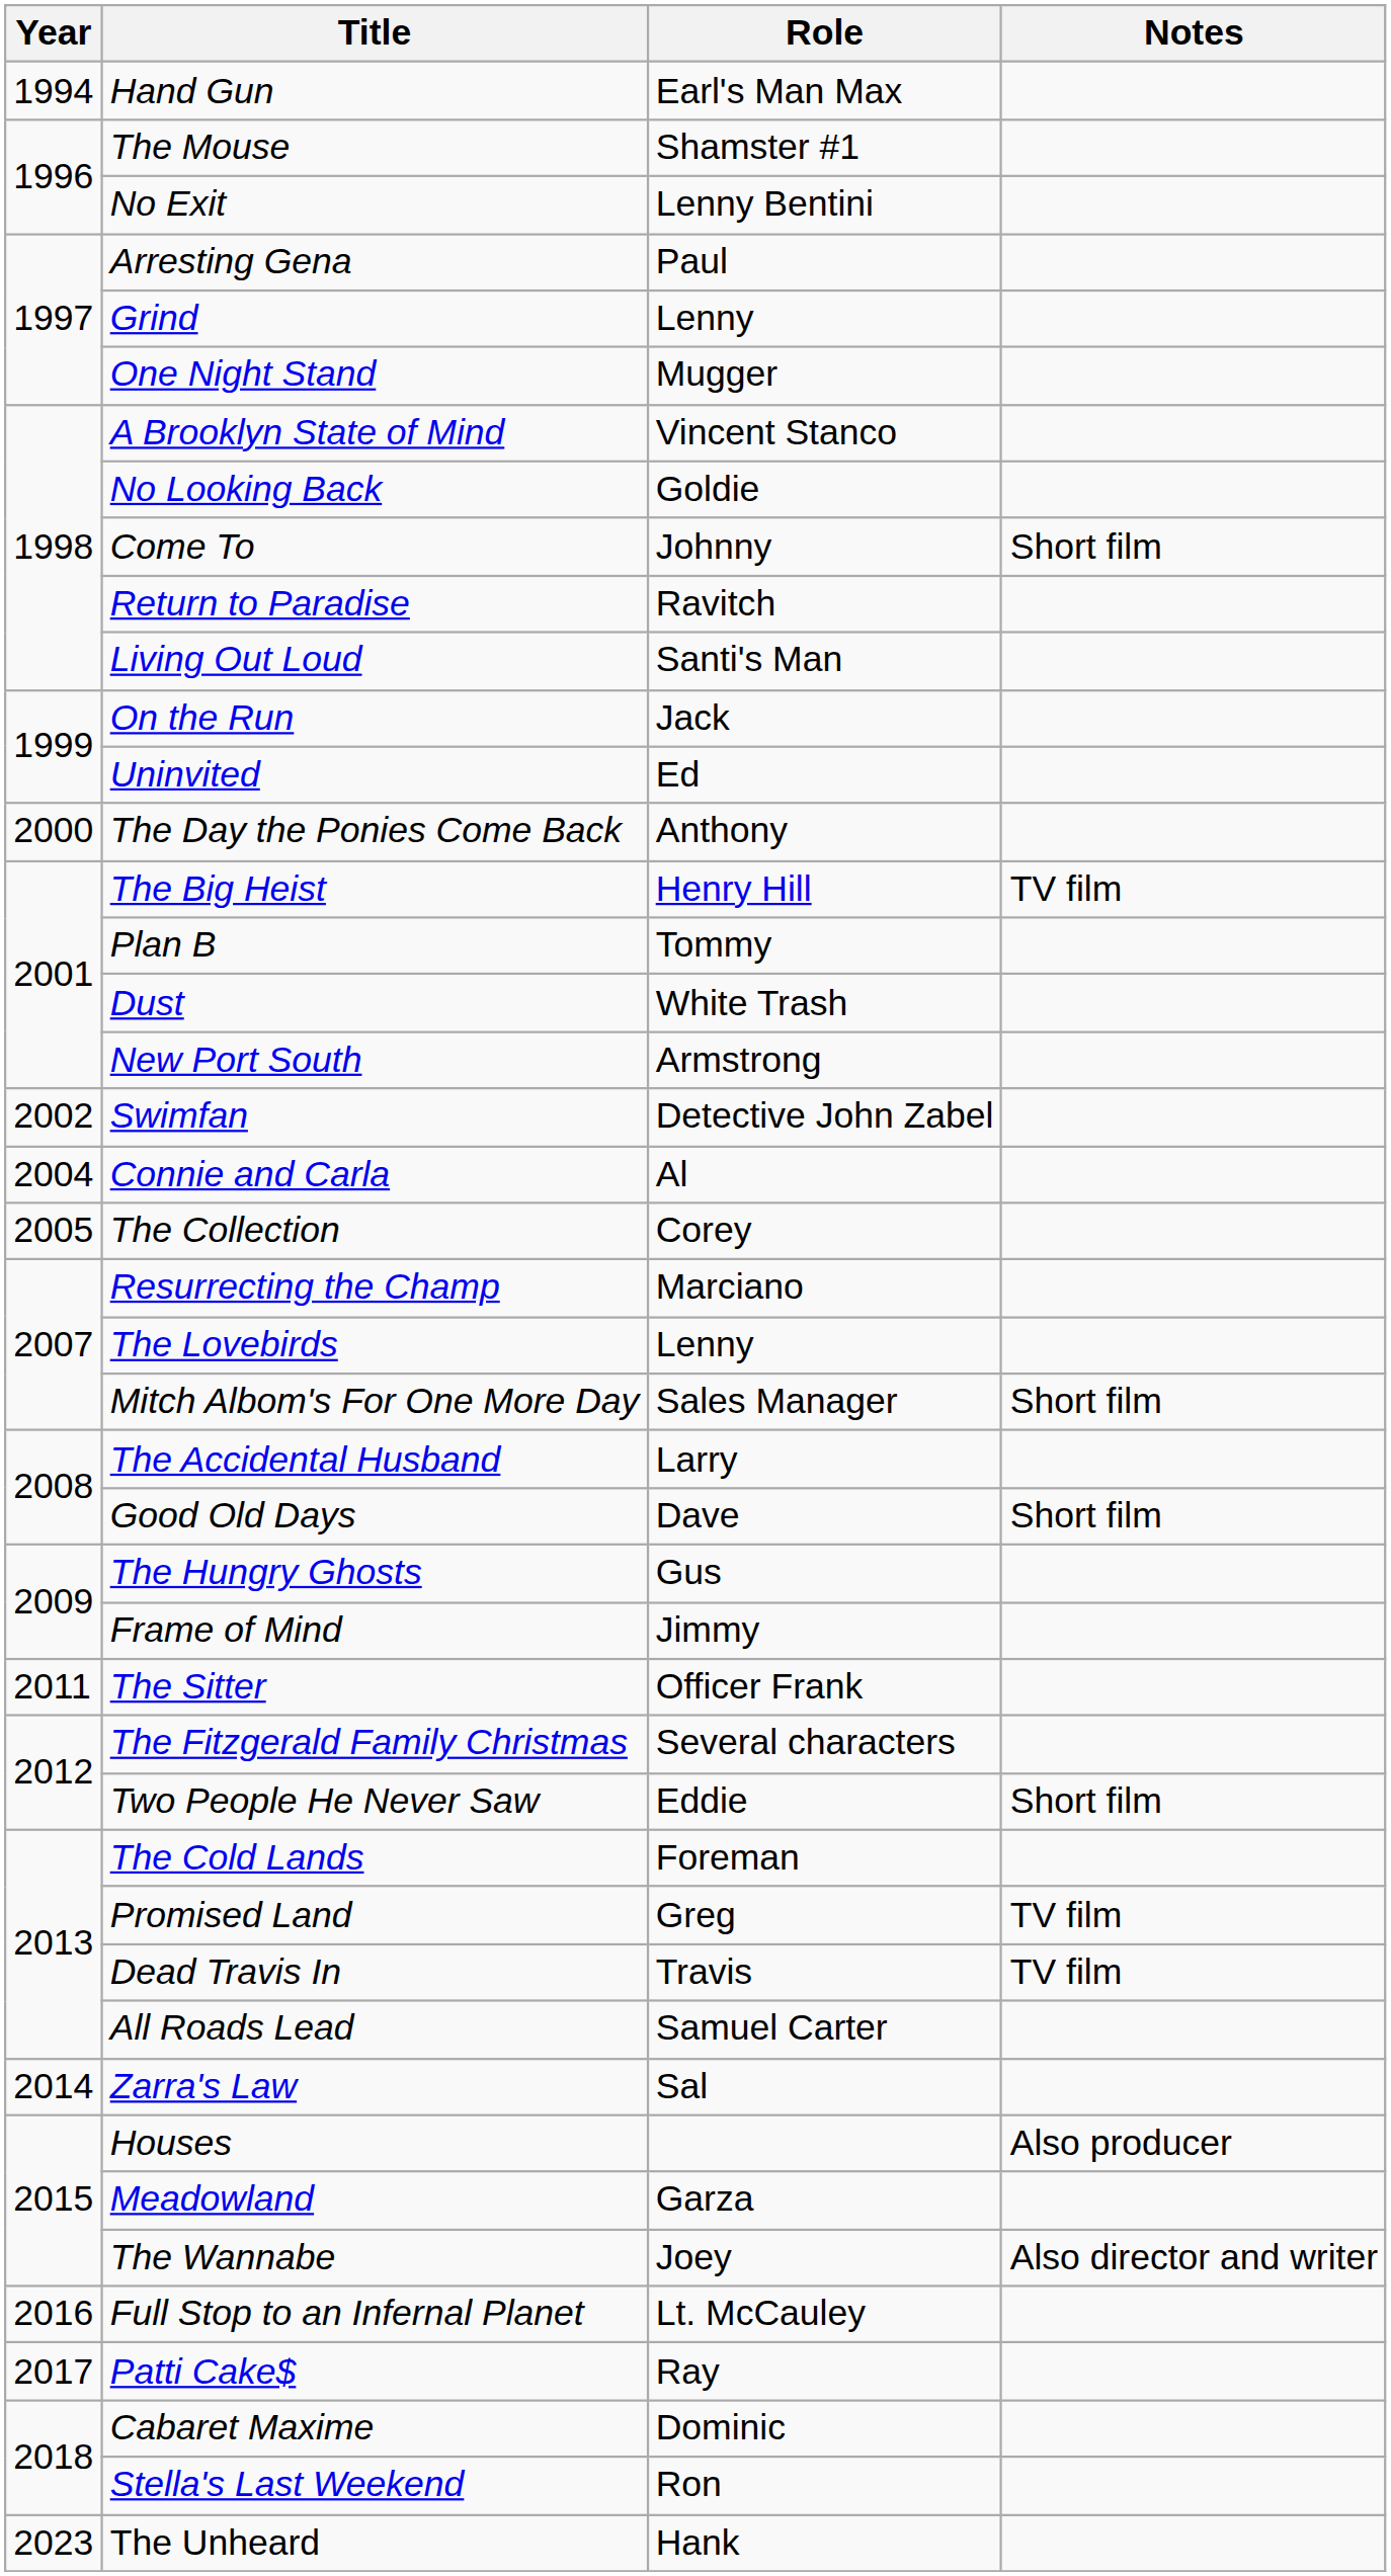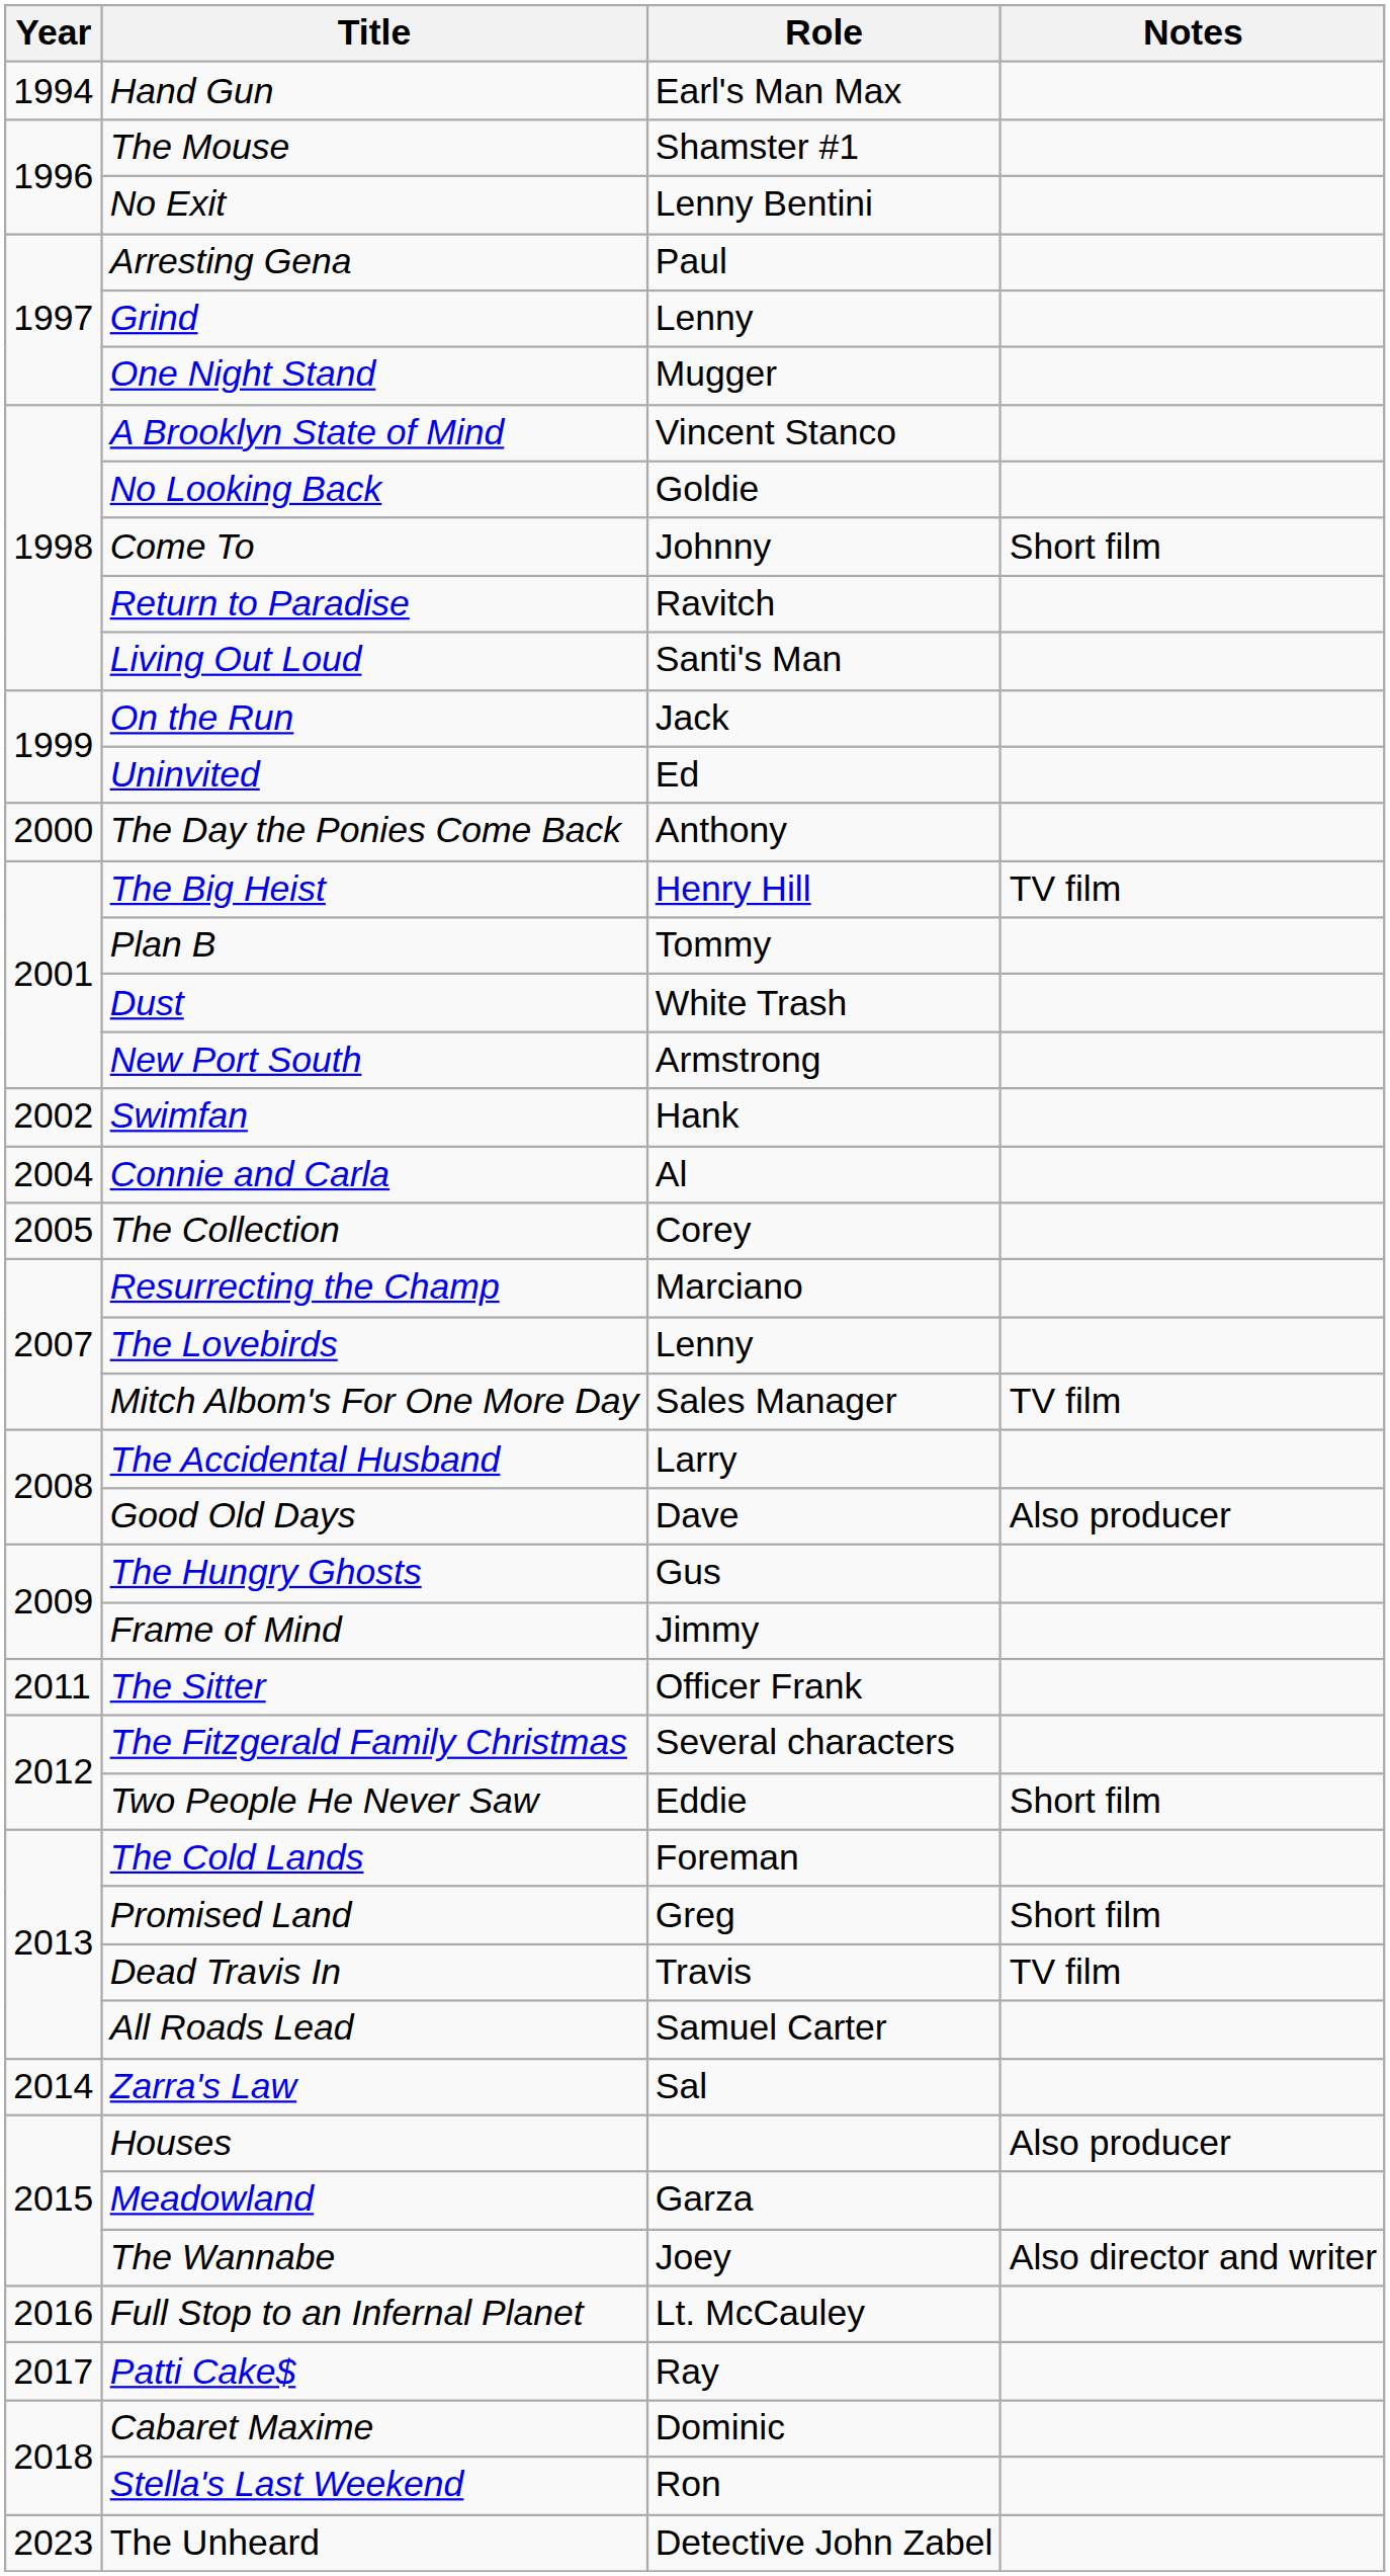Swimfan | Role: Detective John Zabel -> Hank
Mitch Albom's For One More Day | Notes: Short film -> TV film
Good Old Days | Notes: Short film -> Also producer
Promised Land | Notes: TV film -> Short film
The Unheard | Role: Hank -> Detective John Zabel
